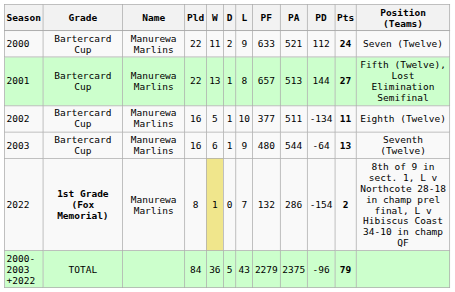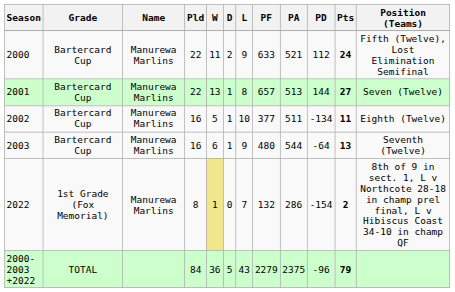2000 | Position (Teams): Seven (Twelve) -> Fifth (Twelve), Lost Elimination Semifinal
2001 | Position (Teams): Fifth (Twelve), Lost Elimination Semifinal -> Seven (Twelve)
2022 | Grade: bold -> normal
